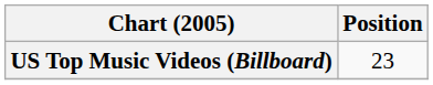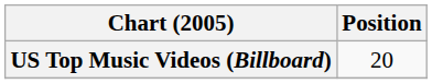US Top Music Videos (Billboard) | Position: 23 -> 20
